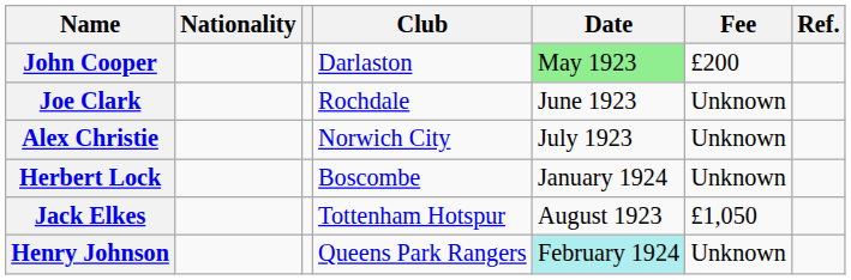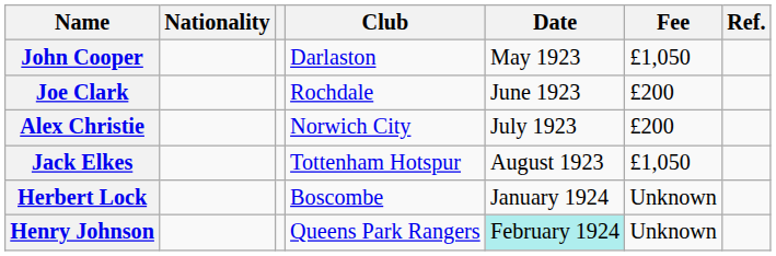John Cooper | Date: lightgreen background -> no background
John Cooper | Fee: £200 -> £1,050
Joe Clark | Fee: Unknown -> £200
Alex Christie | Fee: Unknown -> £200
rows swapped: Jack Elkes <-> Herbert Lock
